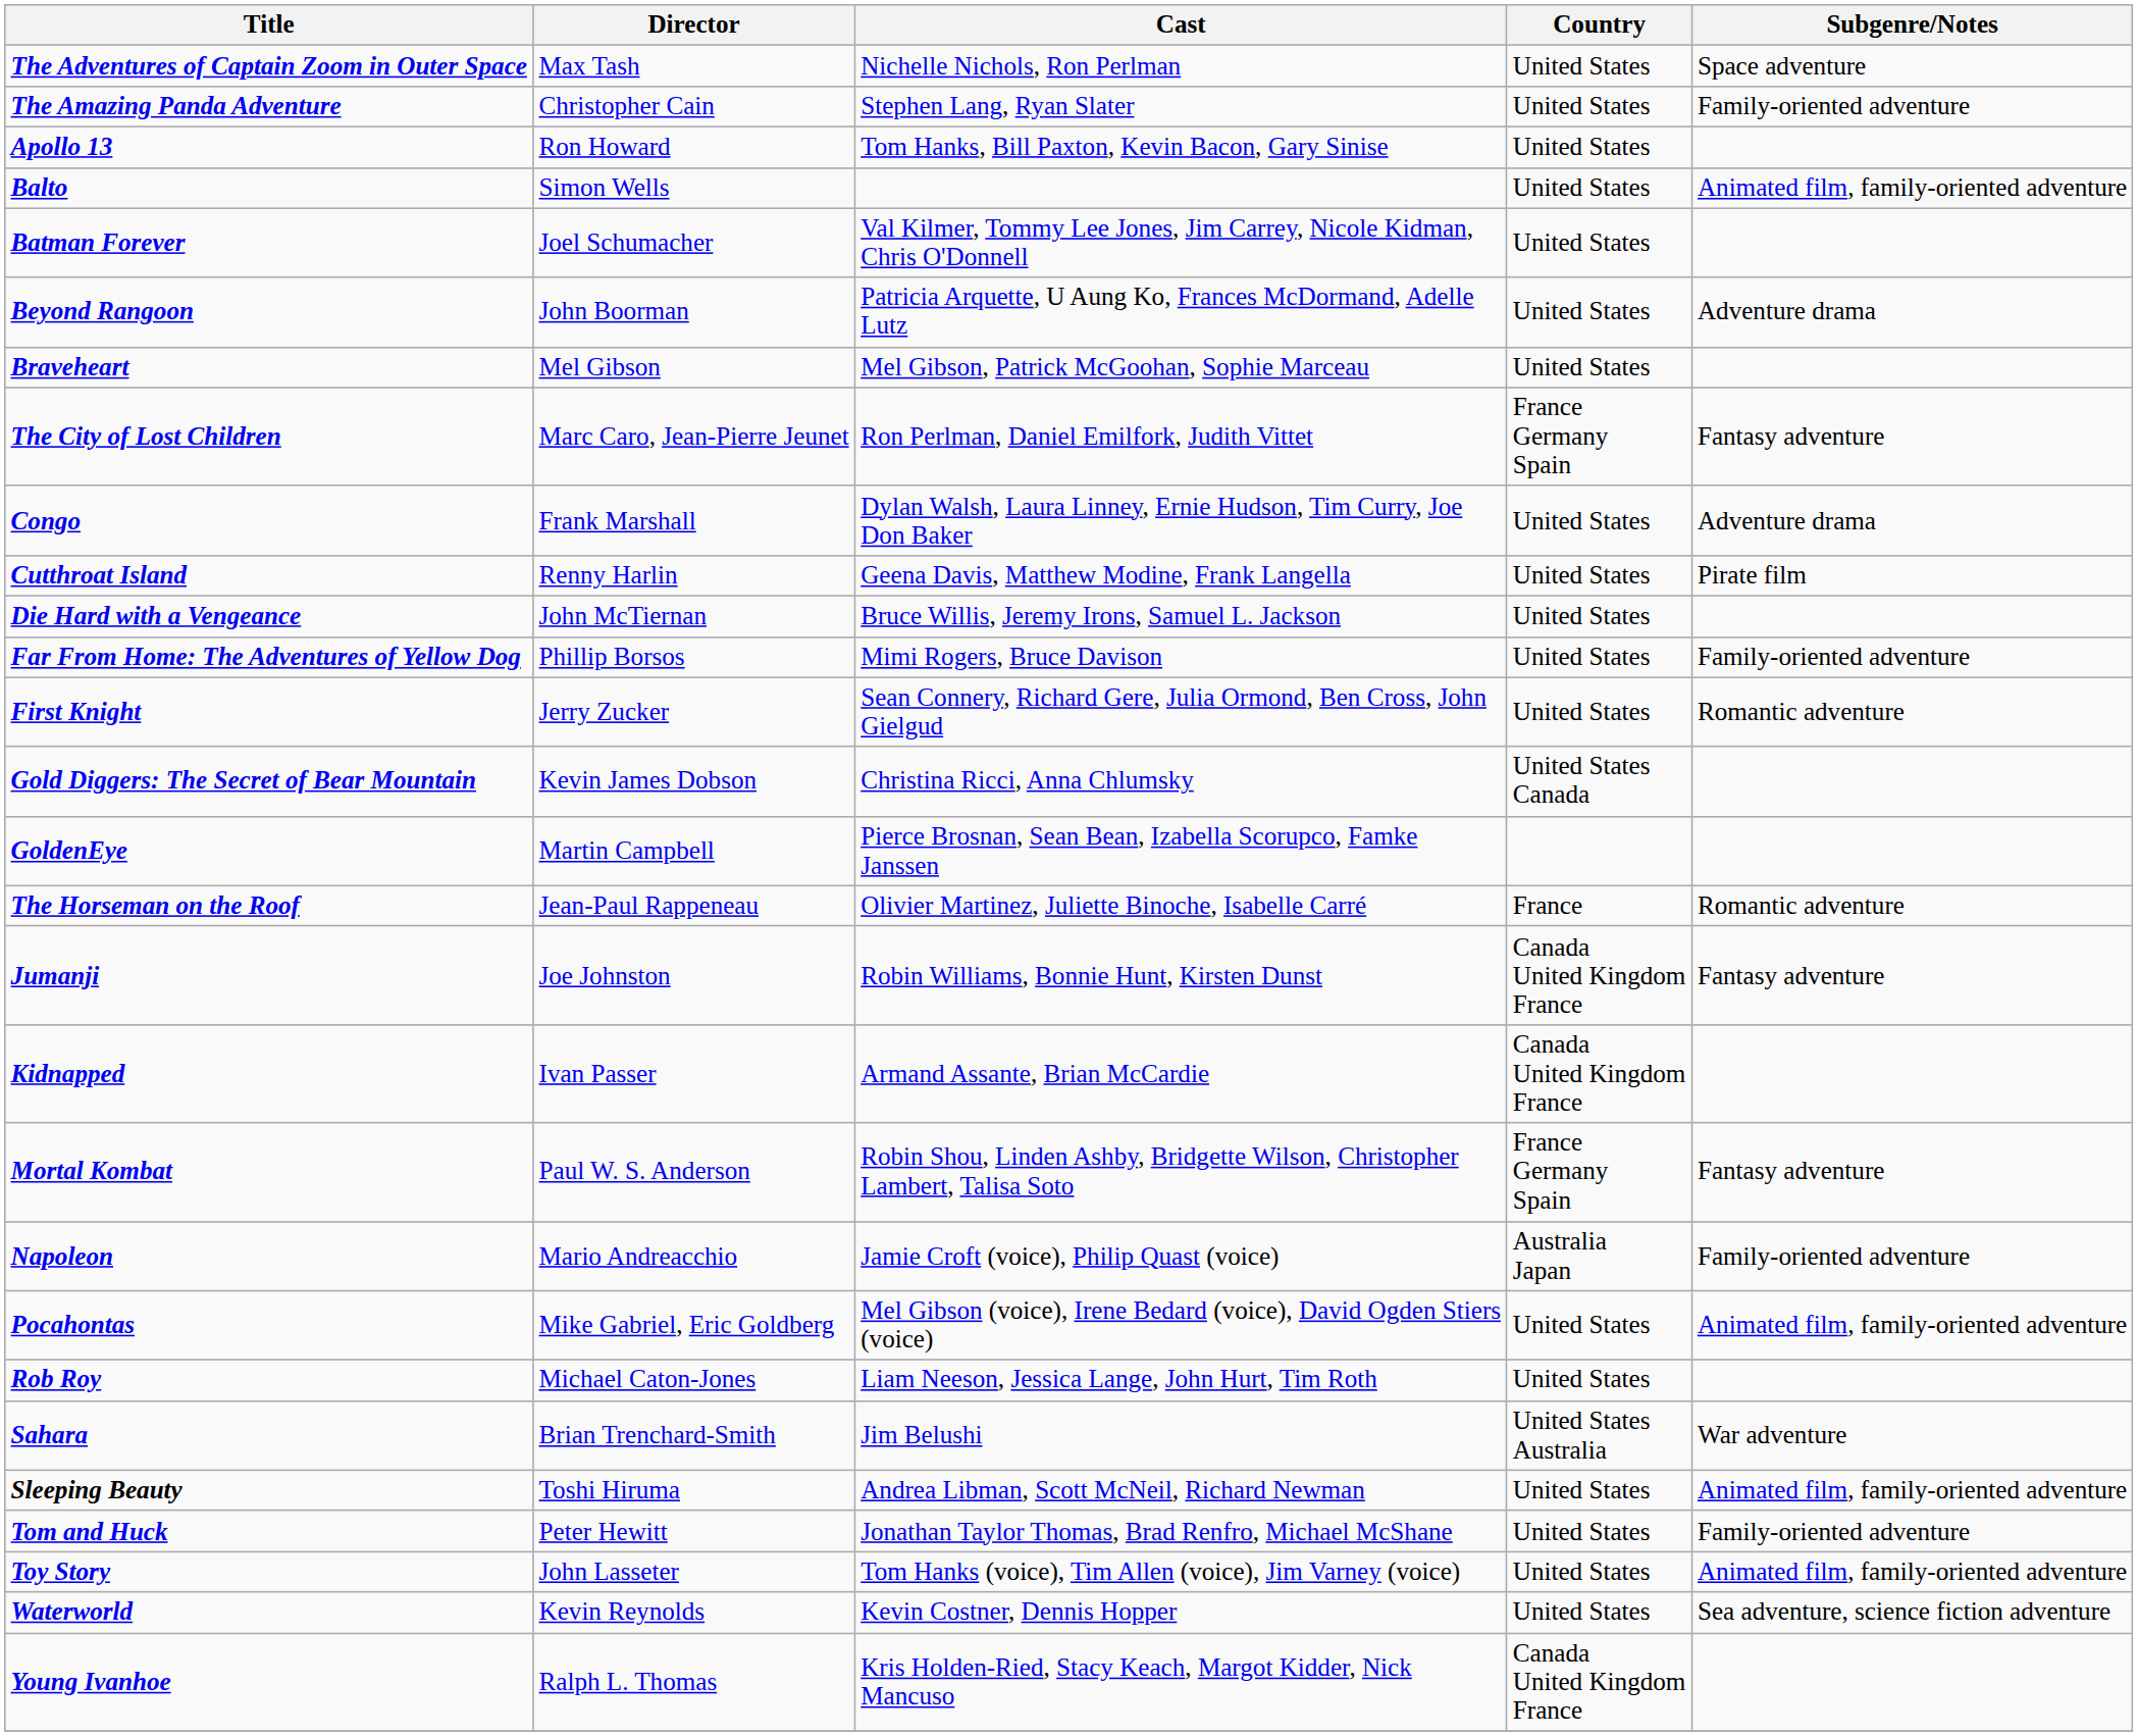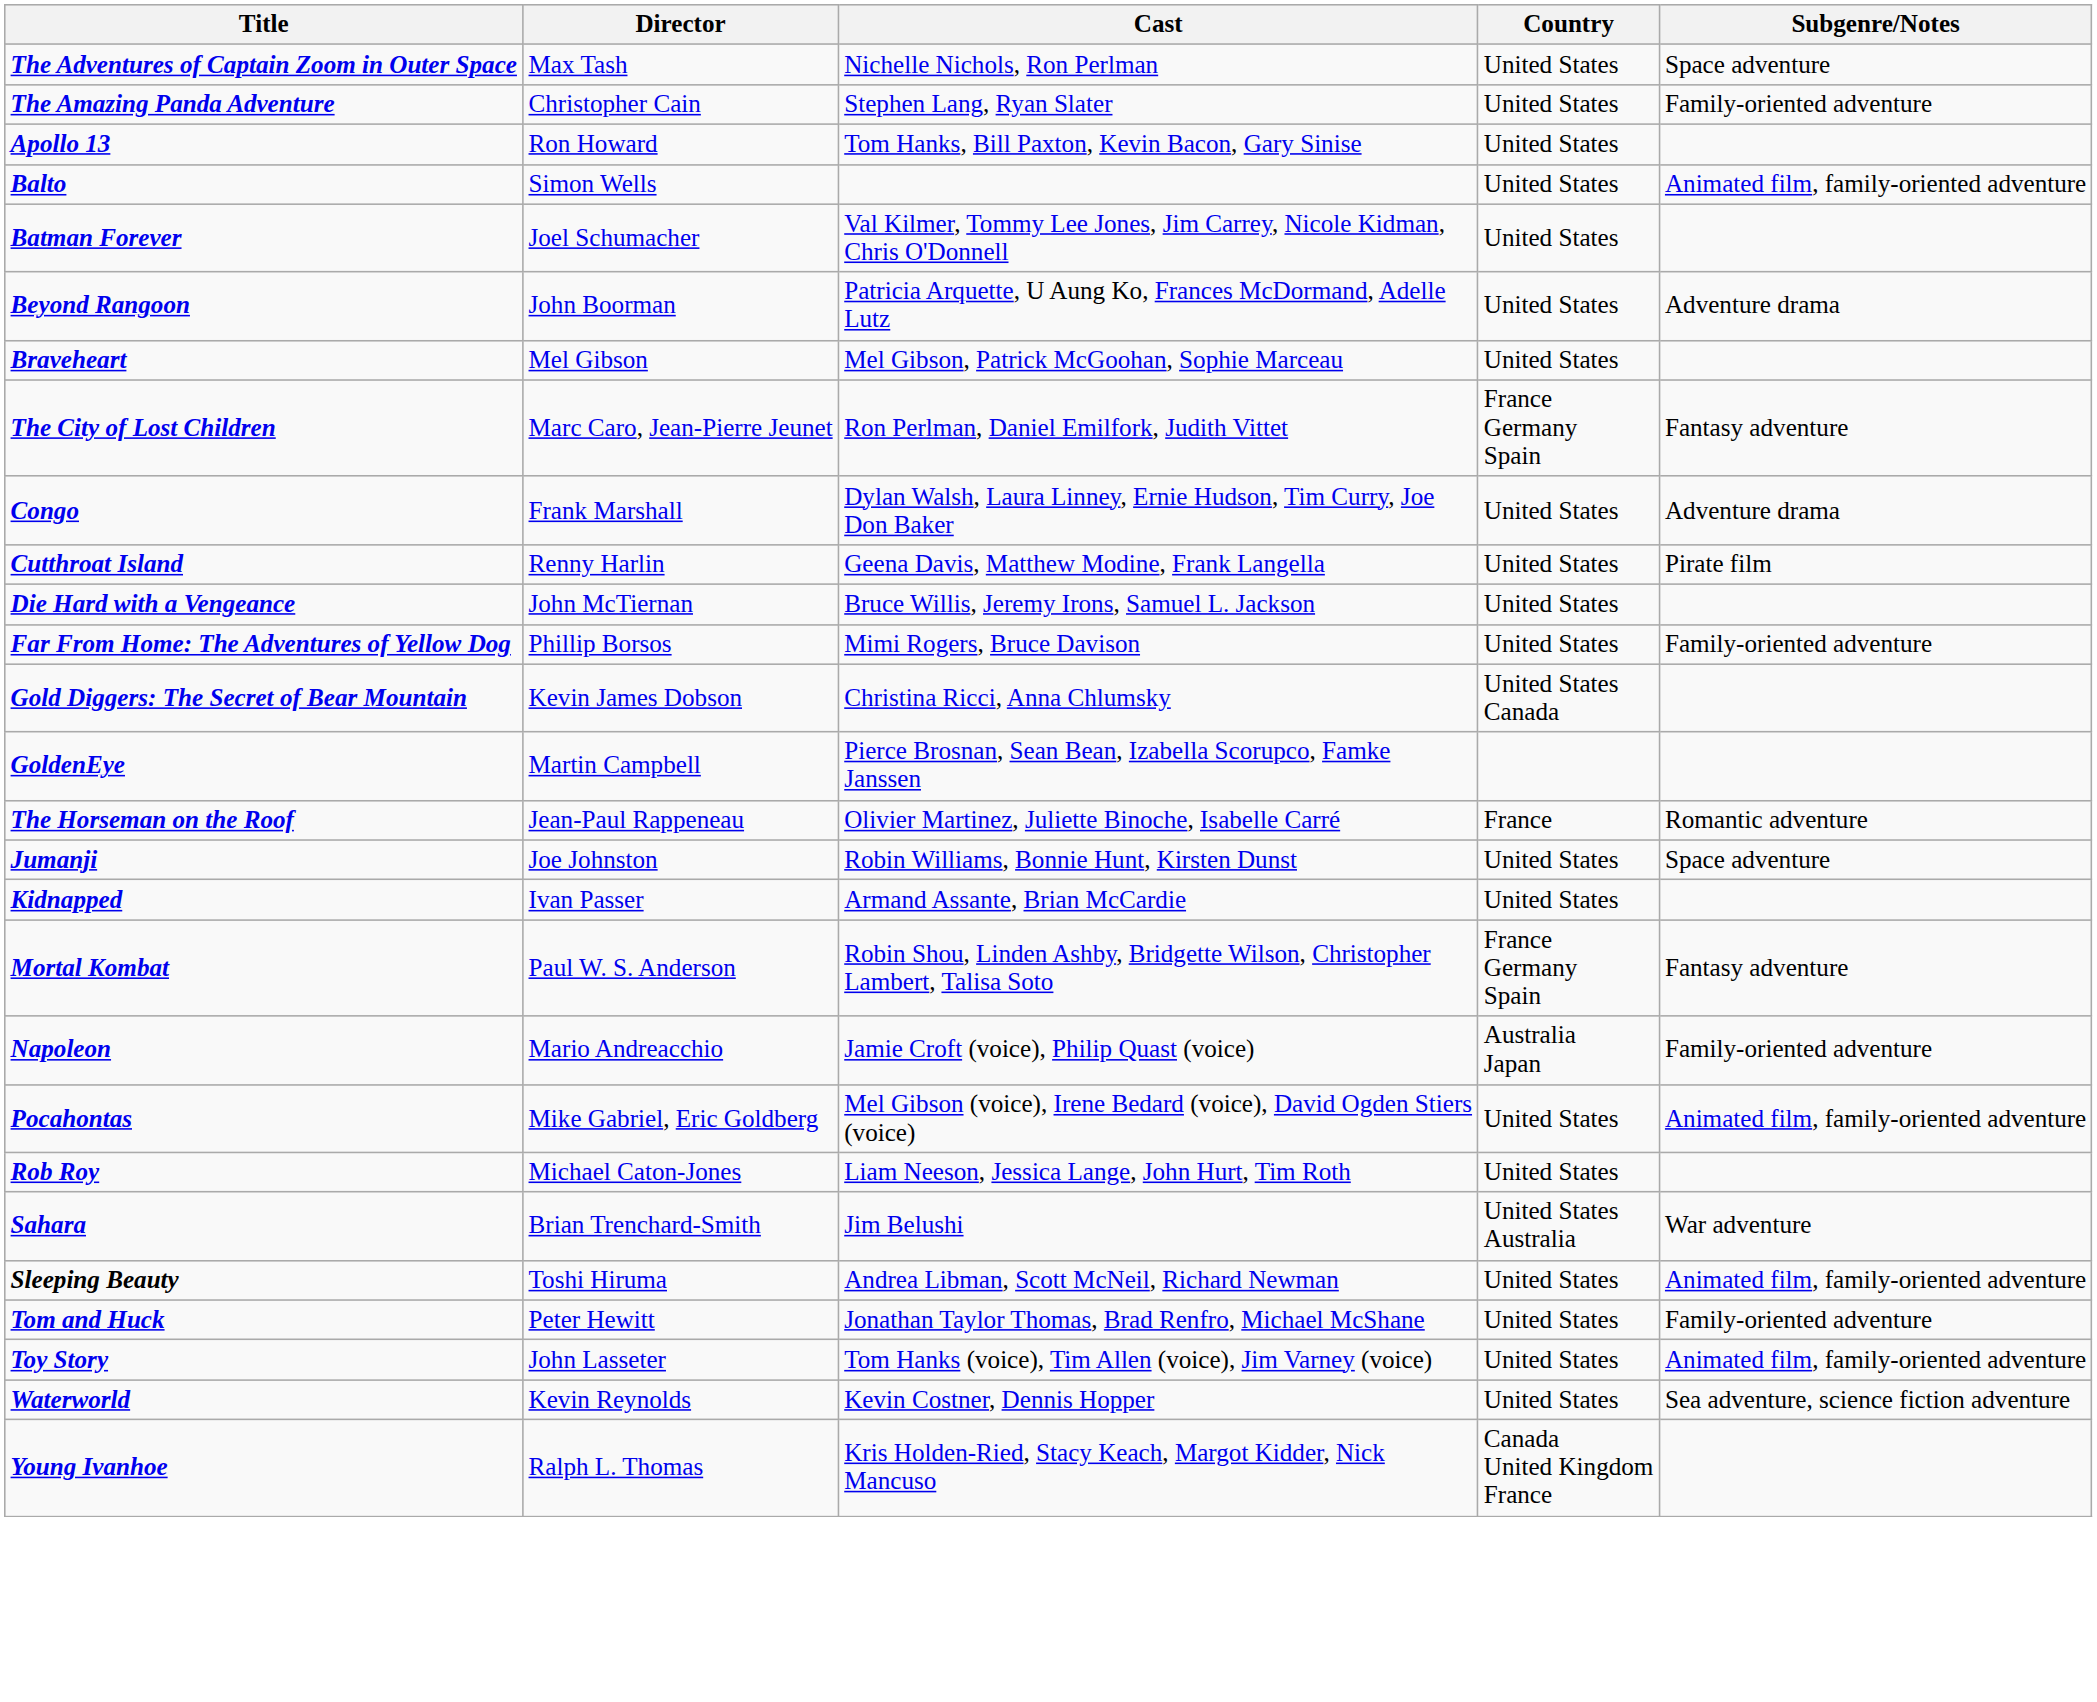- row: First Knight | Jerry Zucker | Sean Connery, Richard Gere, Julia Ormond, Ben Cross, John Gielgud | United States | Romantic adventure
Jumanji | Country: Canada United Kingdom France -> United States
Jumanji | Subgenre/Notes: Fantasy adventure -> Space adventure
Kidnapped | Country: Canada United Kingdom France -> United States
